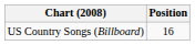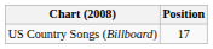US Country Songs (Billboard) | Position: 16 -> 17
